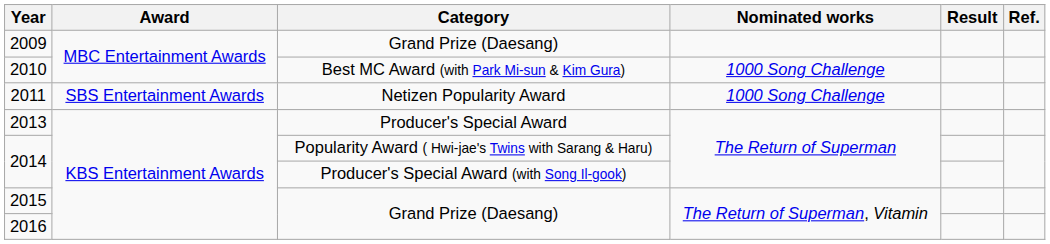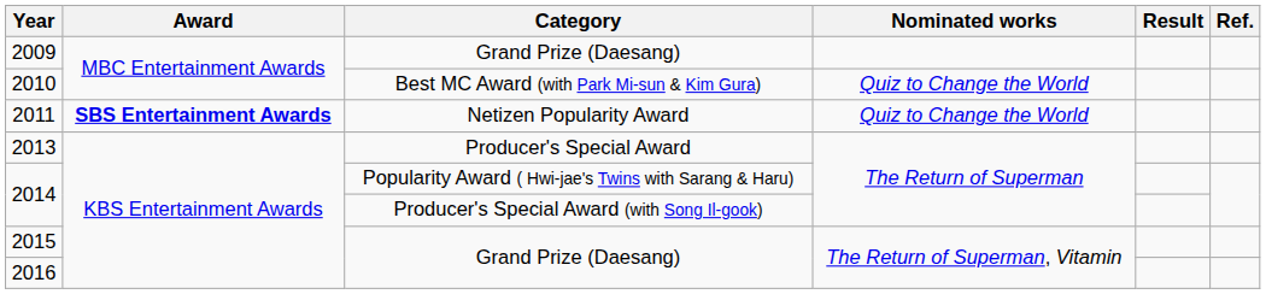2010 | Nominated works: 1000 Song Challenge -> Quiz to Change the World
2011 | Award: normal -> bold
2011 | Nominated works: 1000 Song Challenge -> Quiz to Change the World
